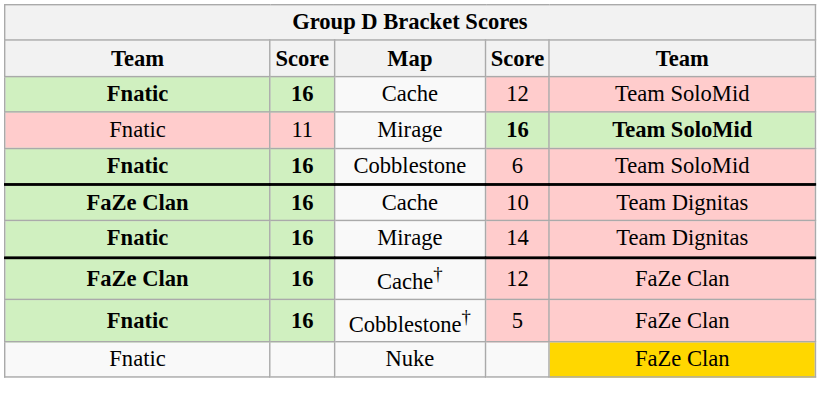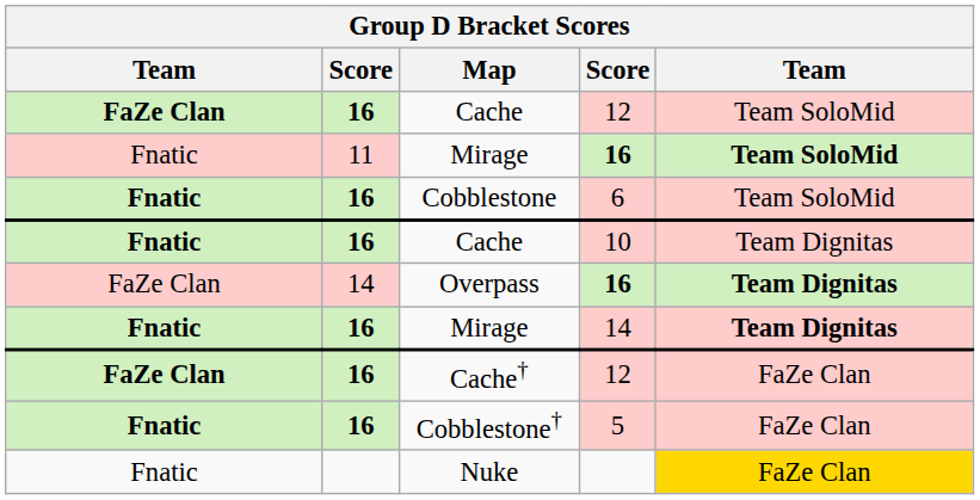Cache / 12 | column 1: Fnatic -> FaZe Clan
Cache / 10 | column 1: FaZe Clan -> Fnatic
+ row: FaZe Clan | 14 | Overpass | 16 | Team Dignitas
Mirage / 14 | column 5: normal -> bold
